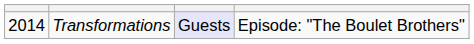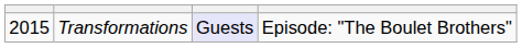Transformations | column 1: 2014 -> 2015
